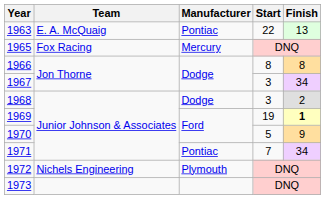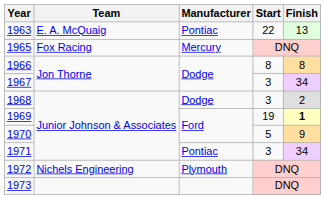1971 | Start: 7 -> 3
